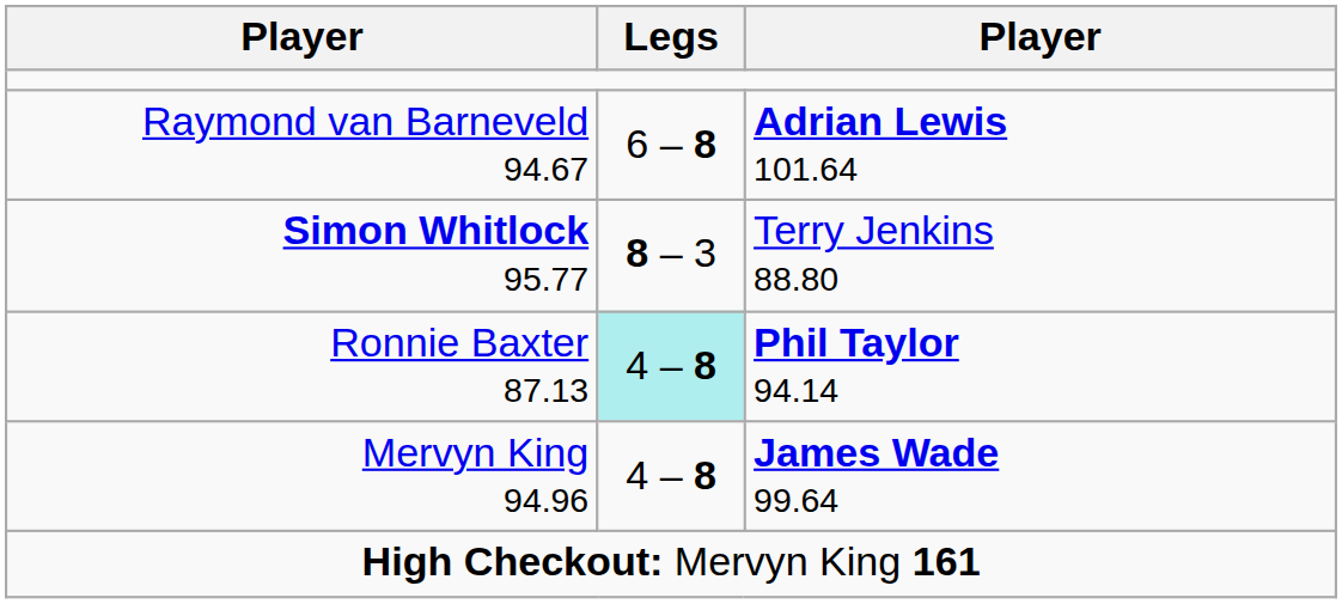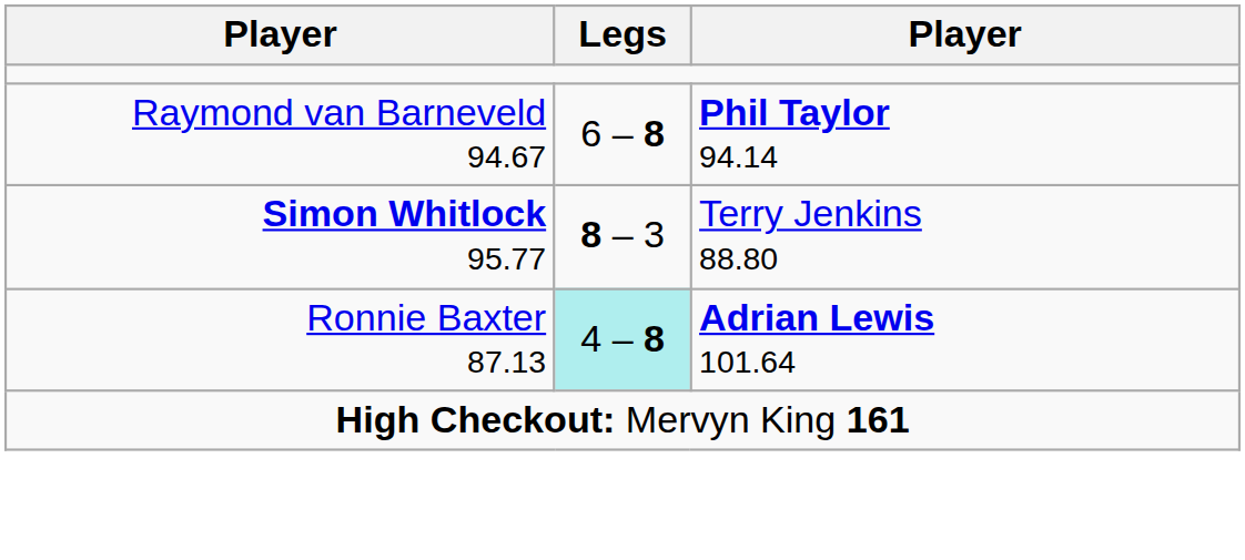Raymond van Barneveld 94.67 | column 3: Adrian Lewis 101.64 -> Phil Taylor 94.14
Ronnie Baxter 87.13 | column 3: Phil Taylor 94.14 -> Adrian Lewis 101.64
- row: Mervyn King 94.96 | 4 – 8 | James Wade 99.64
